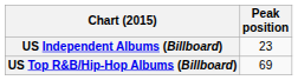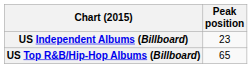US Top R&B/Hip-Hop Albums (Billboard) | Peak position: 69 -> 65
